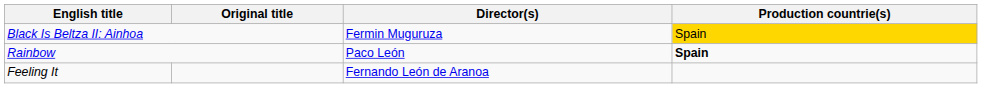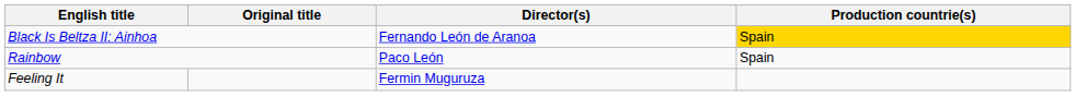Black Is Beltza II: Ainhoa | Director(s): Fermin Muguruza -> Fernando León de Aranoa
Rainbow | Production countrie(s): bold -> normal
Feeling It | Director(s): Fernando León de Aranoa -> Fermin Muguruza
